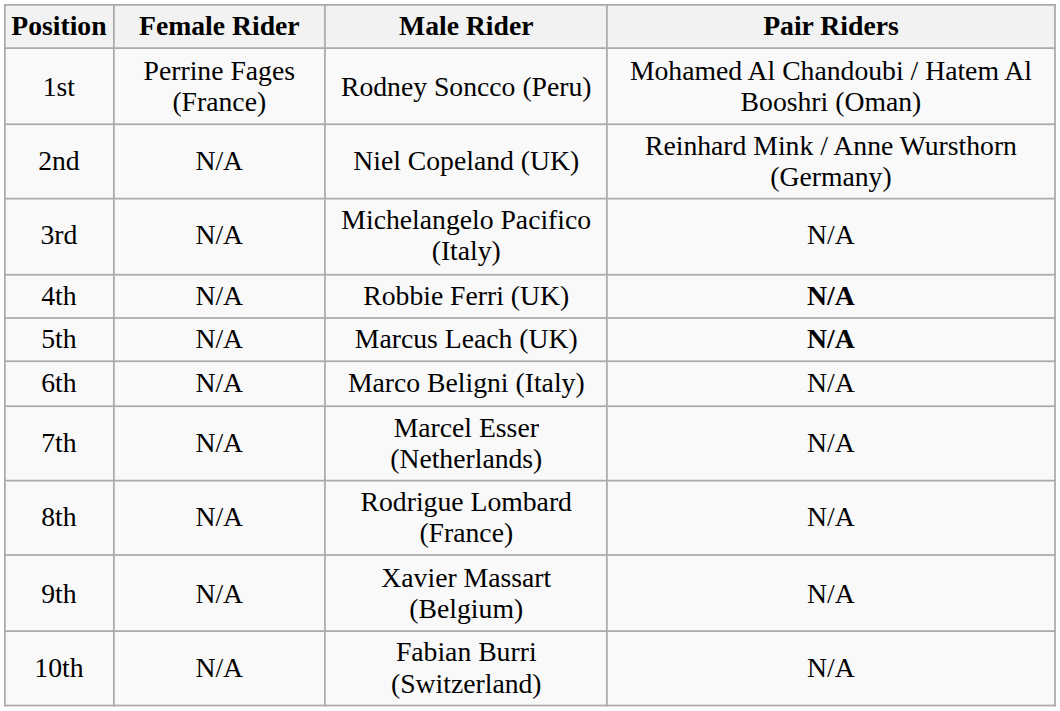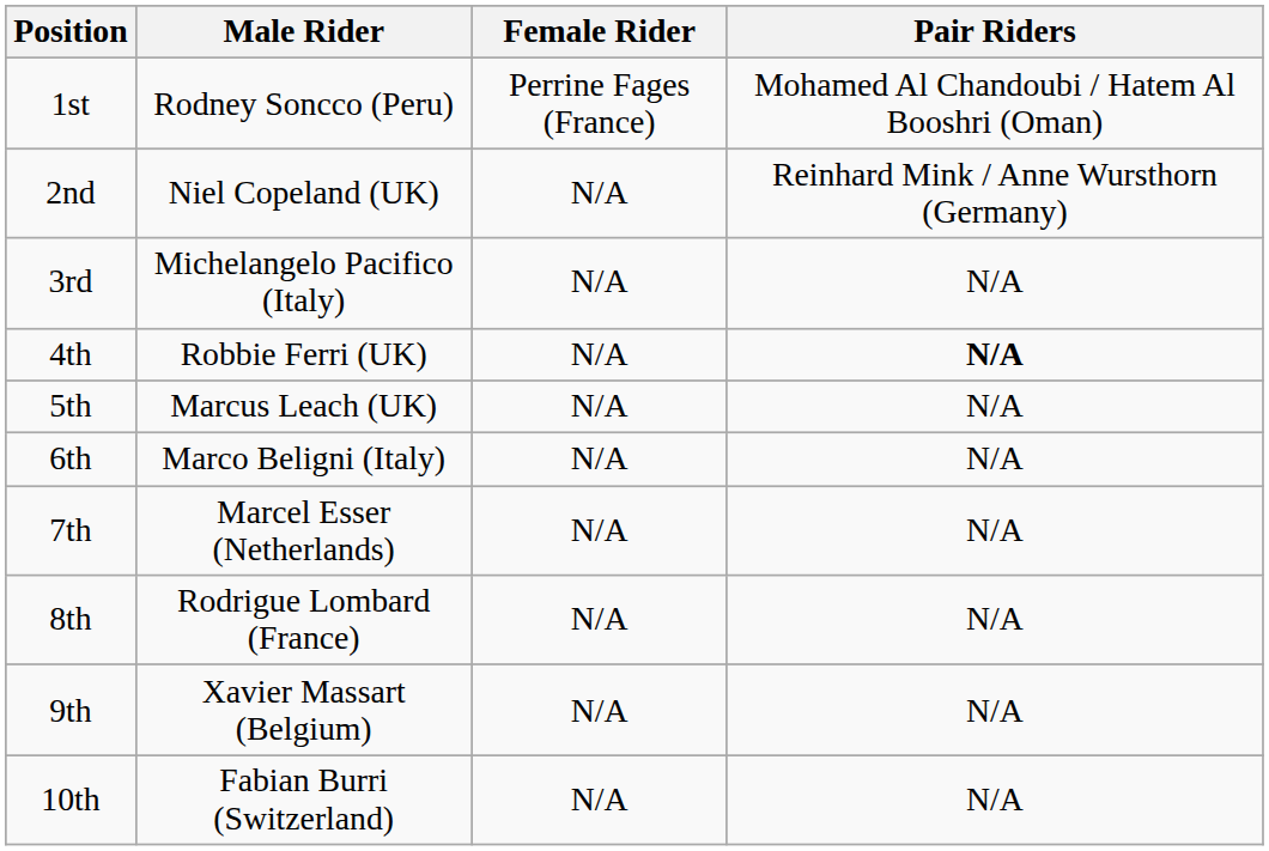columns swapped: Female Rider <-> Male Rider
5th | Pair Riders: bold -> normal
